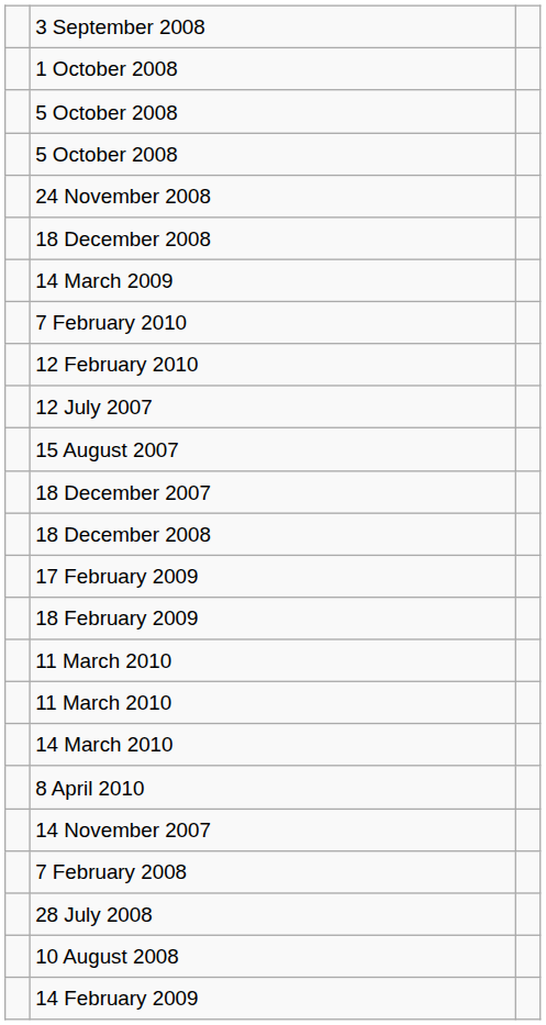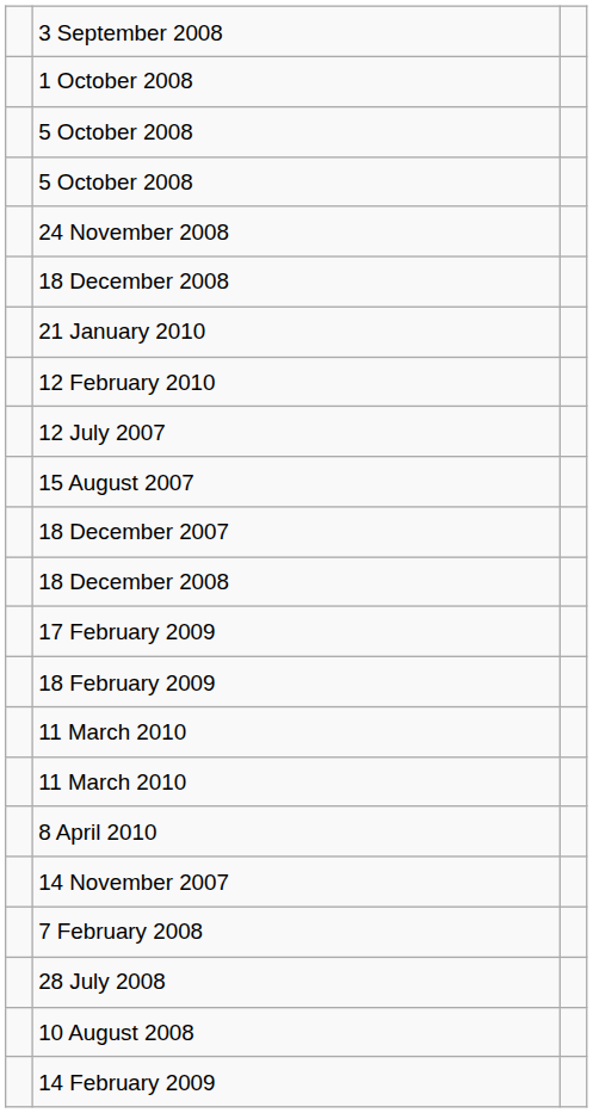- row: 14 March 2009
+ row: 21 January 2010
- row: 7 February 2010
- row: 14 March 2010
